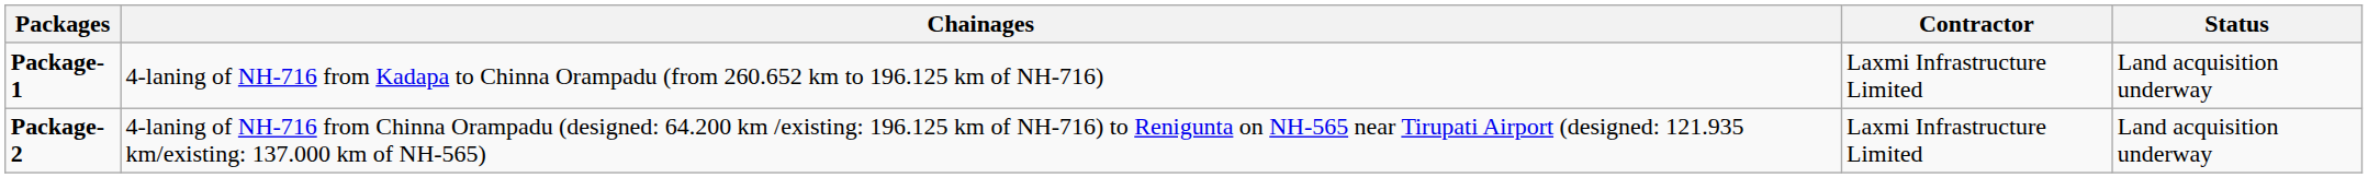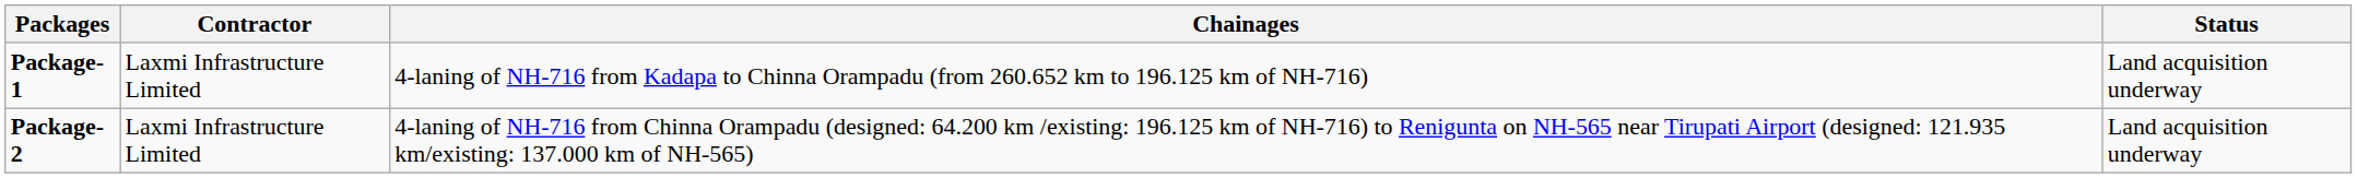columns swapped: Chainages <-> Contractor
